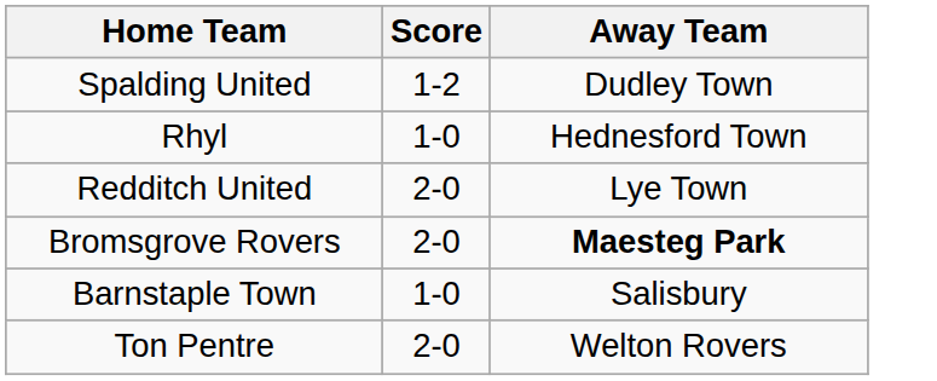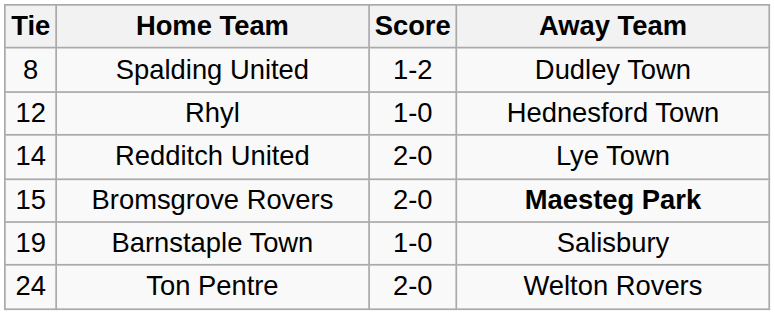+ column: Tie | 8 | 12 | 14 | 15 | 19 | 24
